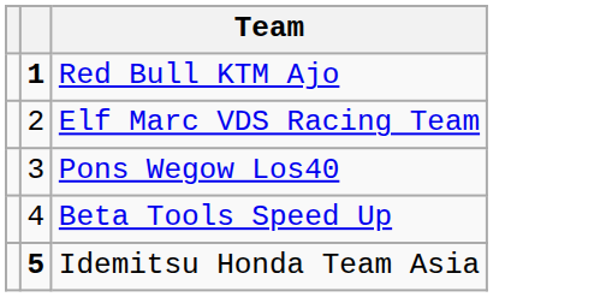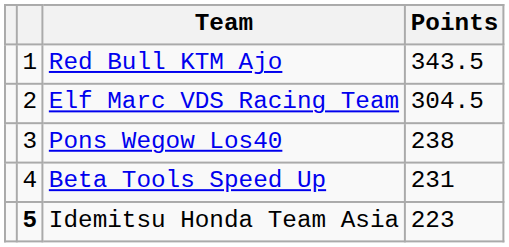+ column: Points | 343.5 | 304.5 | 238 | 231 | 223
Red Bull KTM Ajo | column 2: bold -> normal
